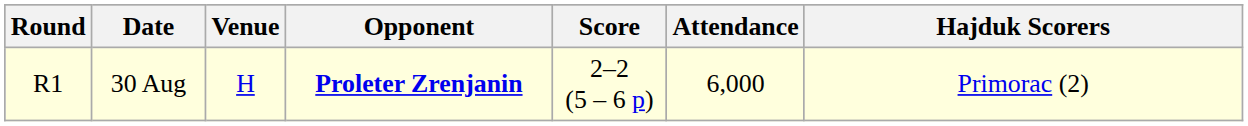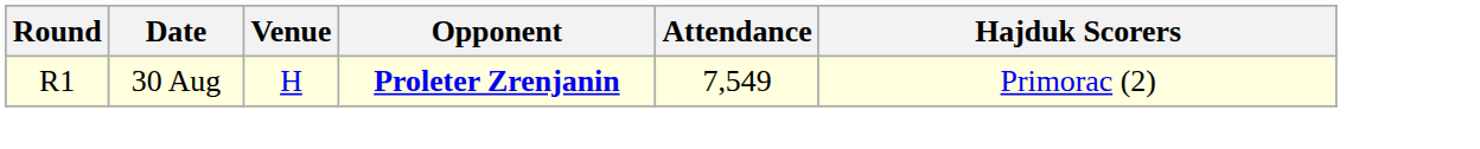- column: Score | 2–2 (5 – 6 p)
30 Aug | Attendance: 6,000 -> 7,549
